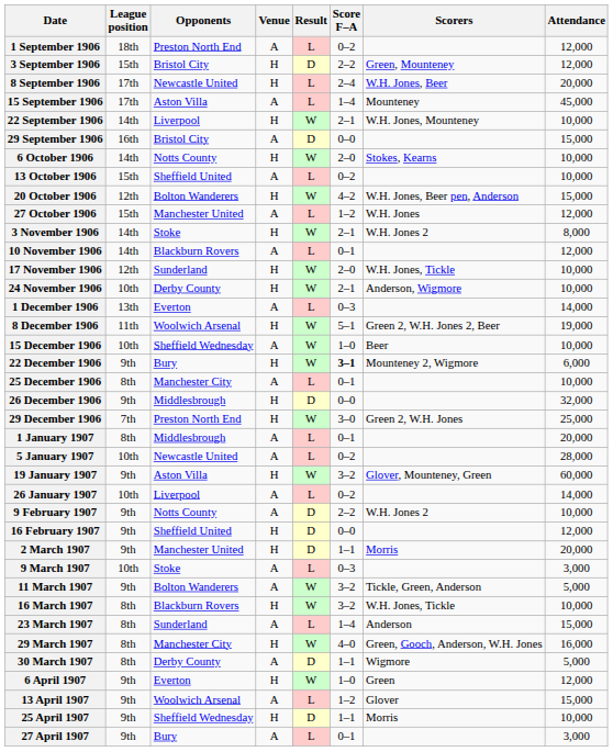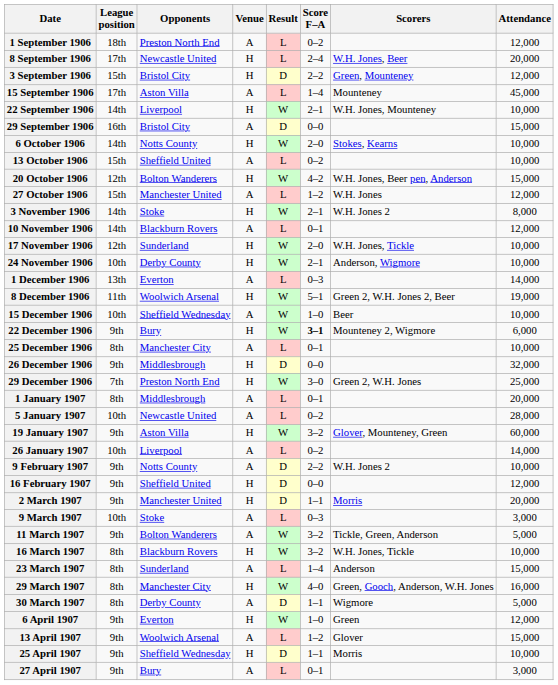rows swapped: 3 September 1906 <-> 8 September 1906
